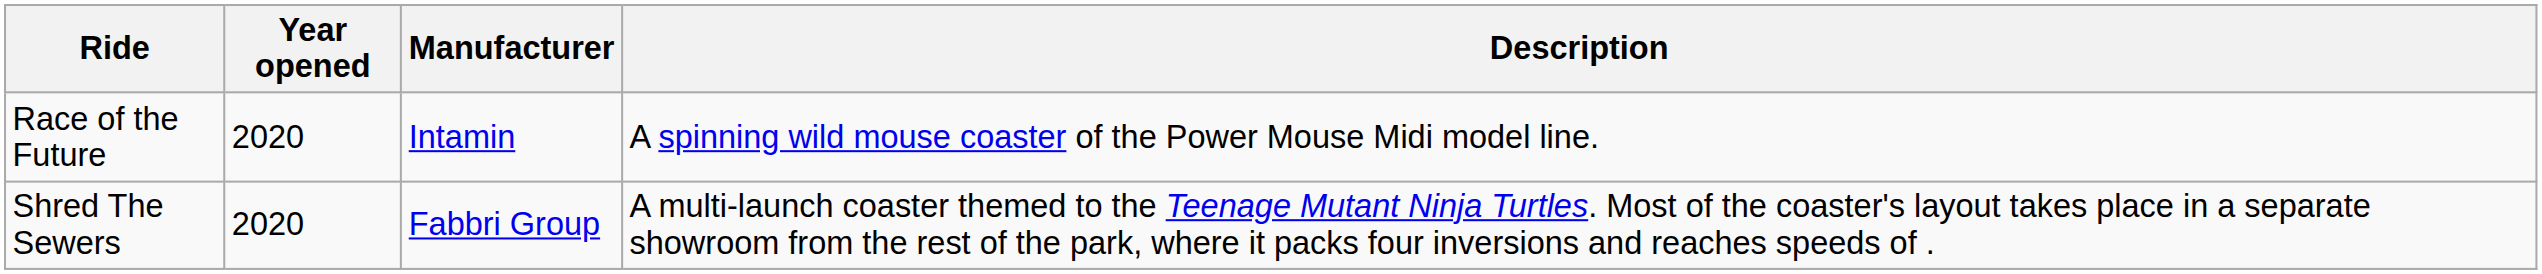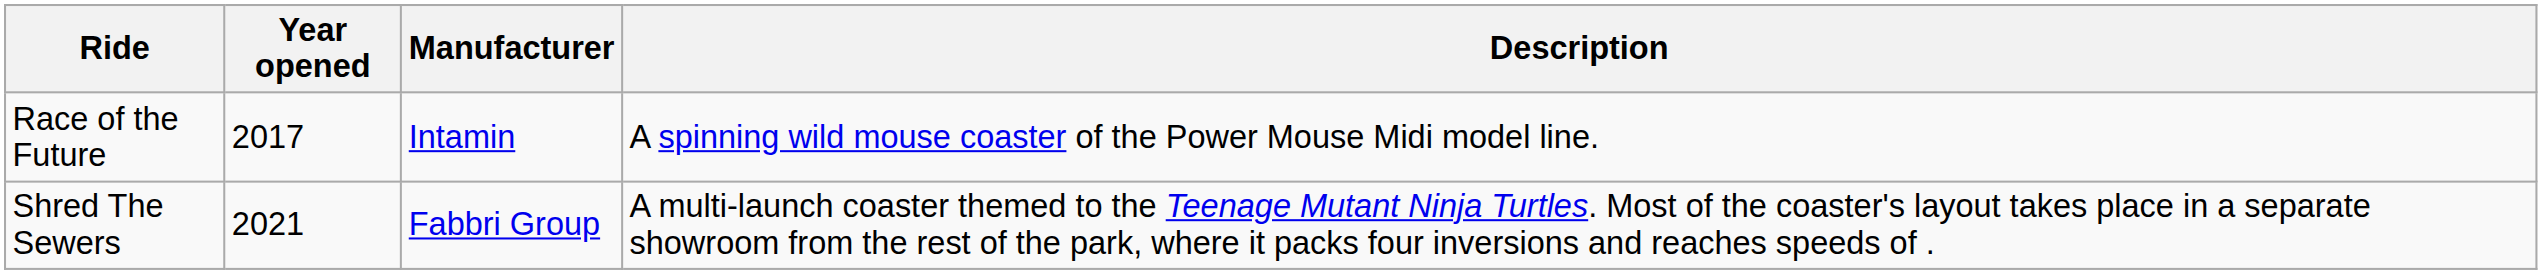Race of the Future | Year opened: 2020 -> 2017
Shred The Sewers | Year opened: 2020 -> 2021
